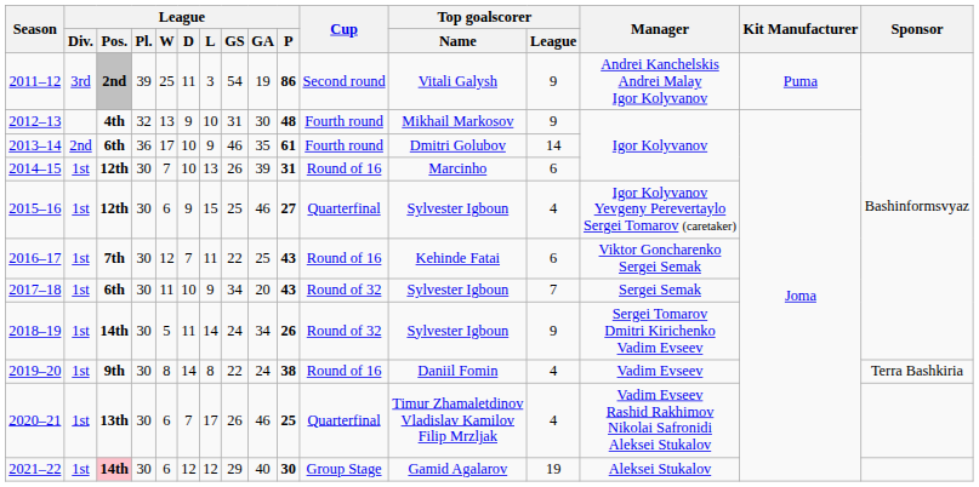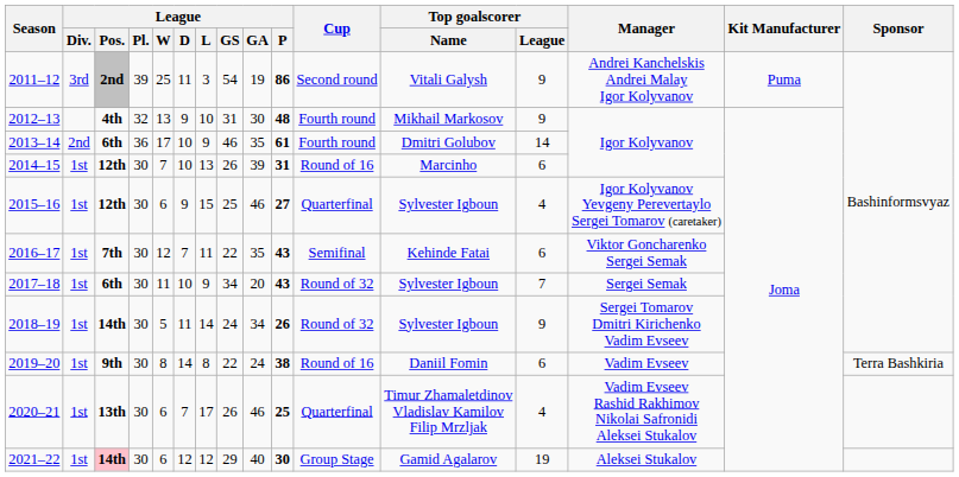2016–17 | League / GA: 25 -> 35
2016–17 | Cup: Round of 16 -> Semifinal
2019–20 | Top goalscorer / League: 4 -> 6
